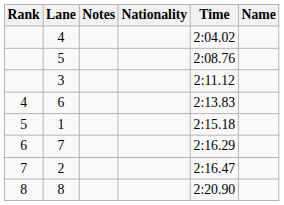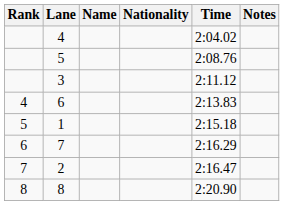columns swapped: Name <-> Notes
